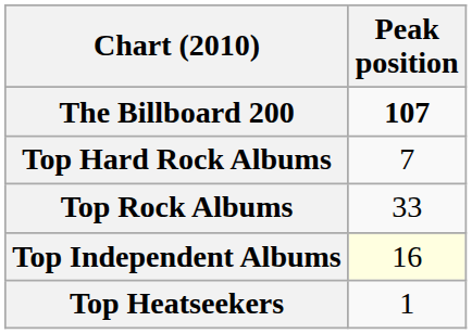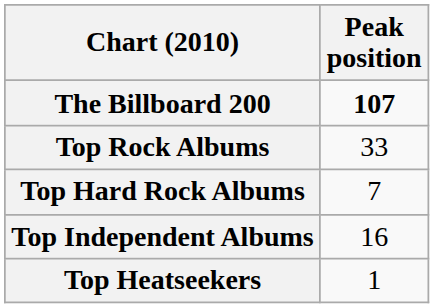rows swapped: Top Rock Albums <-> Top Hard Rock Albums
Top Independent Albums | Peak position: lightyellow background -> no background
